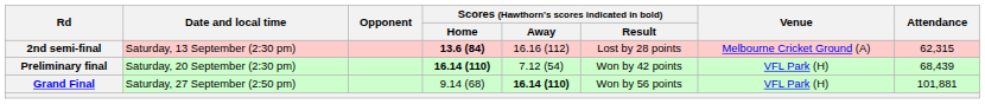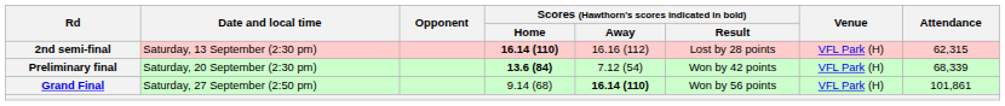2nd semi-final | Scores (Hawthorn's scores indicated in bold) / Home: 13.6 (84) -> 16.14 (110)
2nd semi-final | Venue: Melbourne Cricket Ground (A) -> VFL Park (H)
Preliminary final | Scores (Hawthorn's scores indicated in bold) / Home: 16.14 (110) -> 13.6 (84)
Preliminary final | Attendance: 68,439 -> 68,339
Grand Final | Attendance: 101,881 -> 101,861
